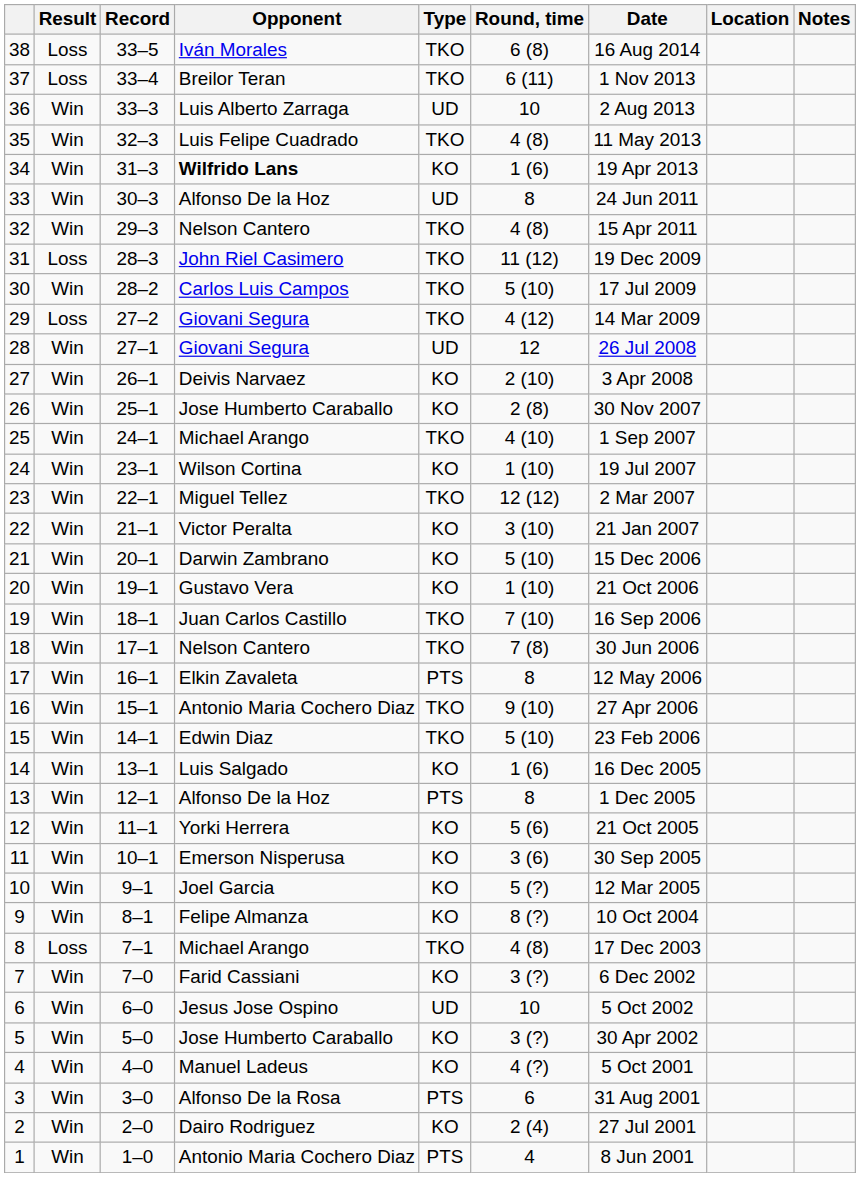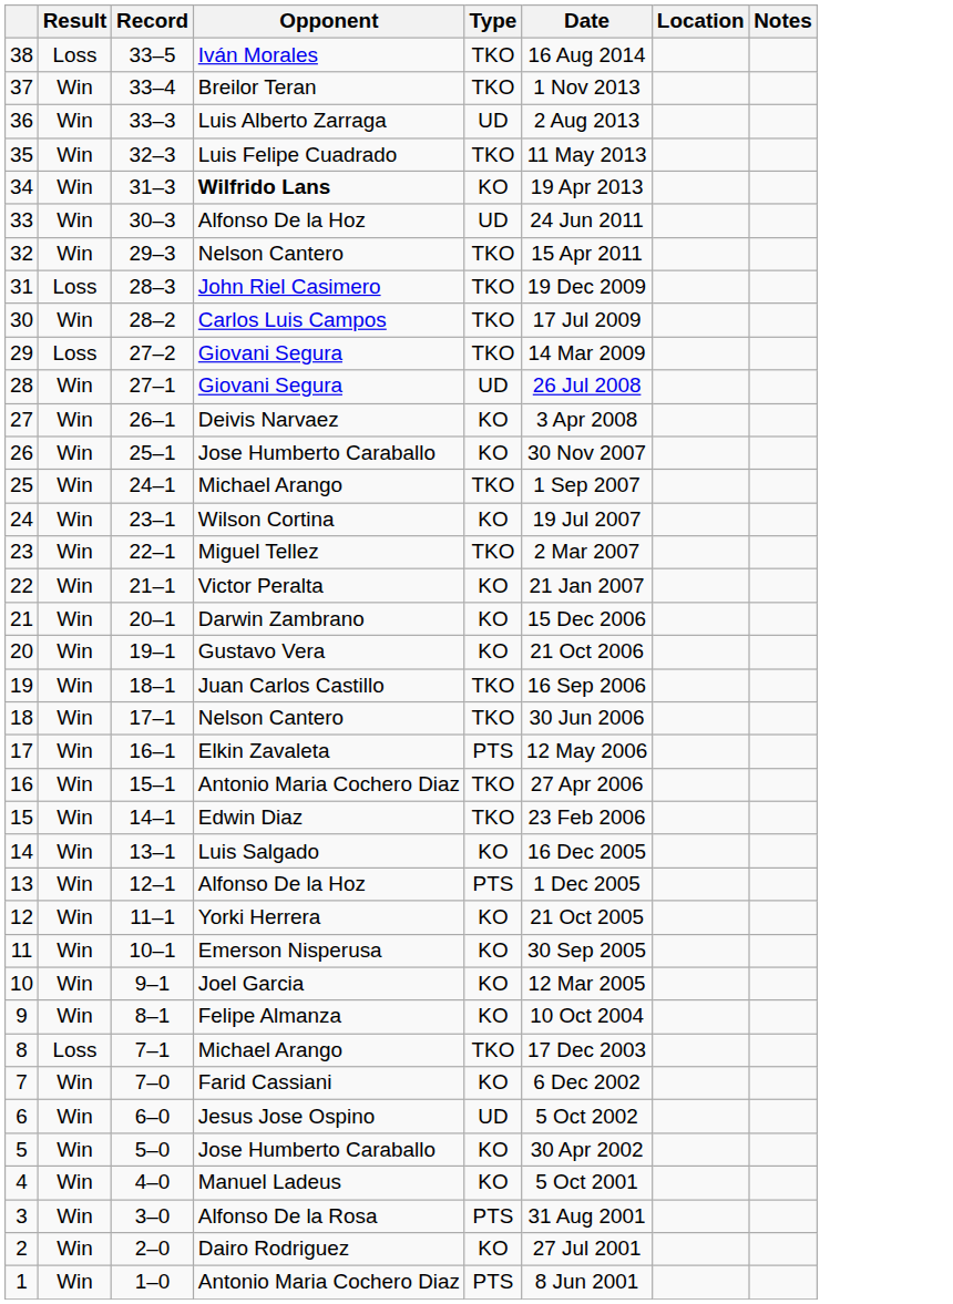- column: Round, time | 6 (8) | 6 (11) | 10 | 4 (8) | 1 (6) | 8 | 4 (8) | 11 (12) | 5 (10) | 4 (12) | 12 | 2 (10) | 2 (8) | 4 (10) | 1 (10) | 12 (12) | 3 (10) | 5 (10) | 1 (10) | 7 (10) | 7 (8) | 8 | 9 (10) | 5 (10) | 1 (6) | 8 | 5 (6) | 3 (6) | 5 (?) | 8 (?) | 4 (8) | 3 (?) | 10 | 3 (?) | 4 (?) | 6 | 2 (4) | 4
37 | Result: Loss -> Win
